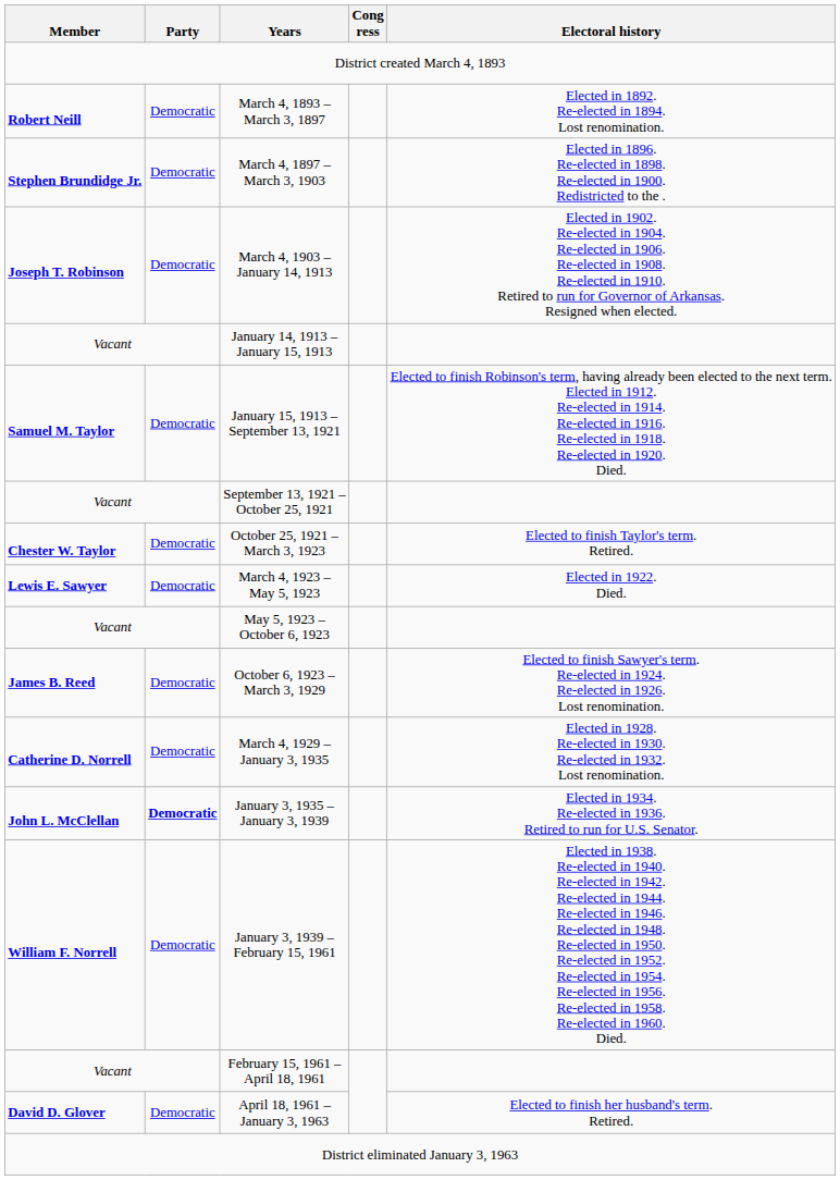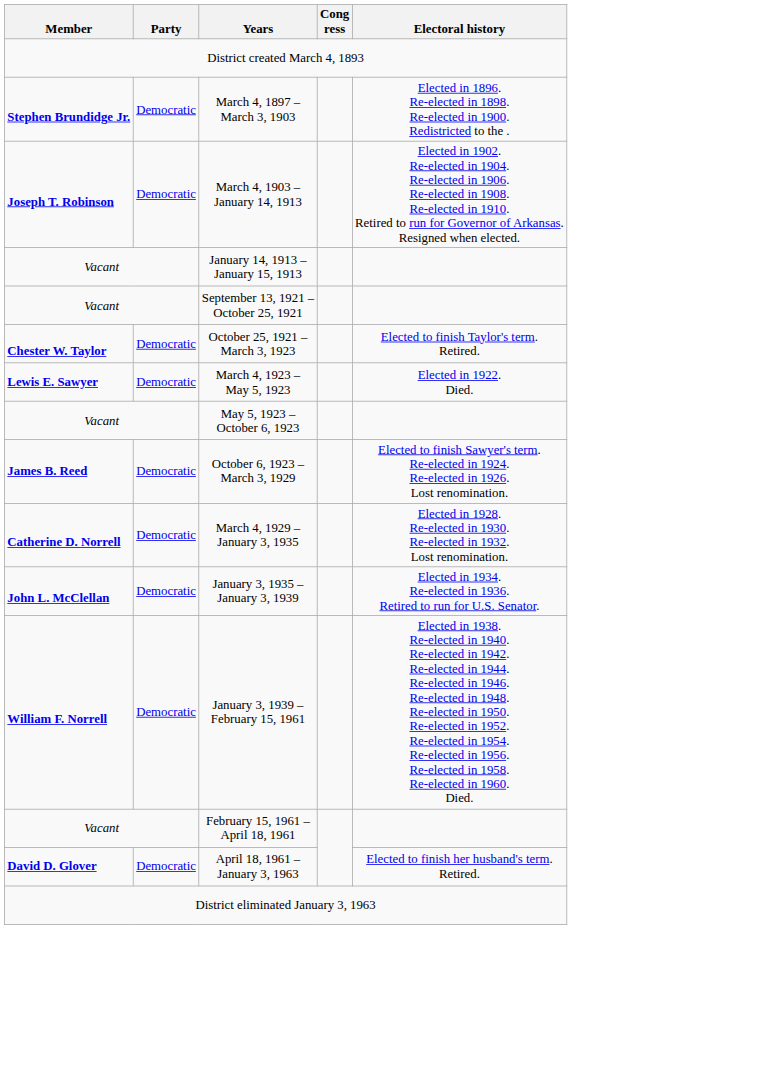- row: Robert Neill | Democratic | March 4, 1893 – March 3, 1897 | Elected in 1892. Re-elected in 1894. Lost renomination.
- row: Samuel M. Taylor | Democratic | January 15, 1913 – September 13, 1921 | Elected to finish Robinson's term, having already been elected to the next term. Elected in 1912. Re-elected in 1914. Re-elected in 1916. Re-elected in 1918. Re-elected in 1920. Died.
January 3, 1935 – January 3, 1939 | Party: bold -> normal
